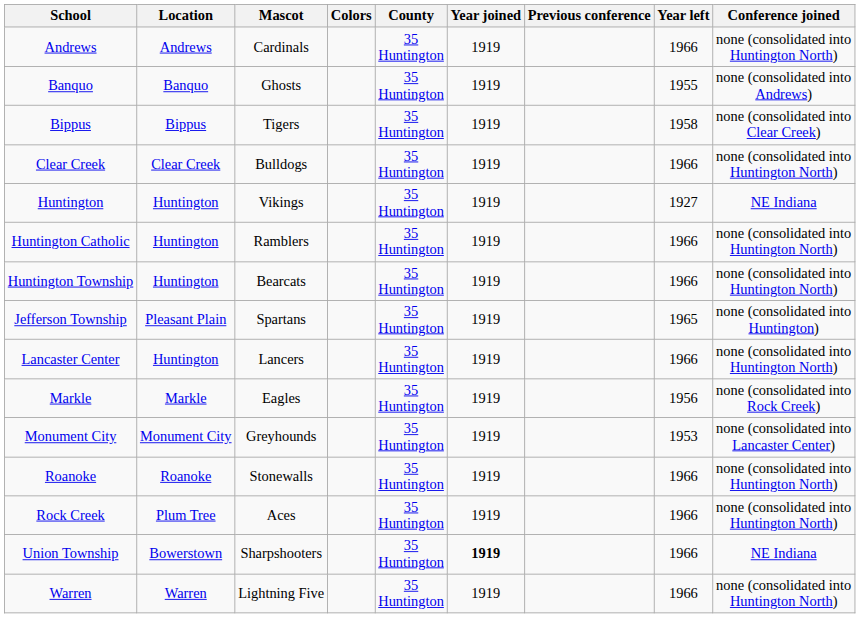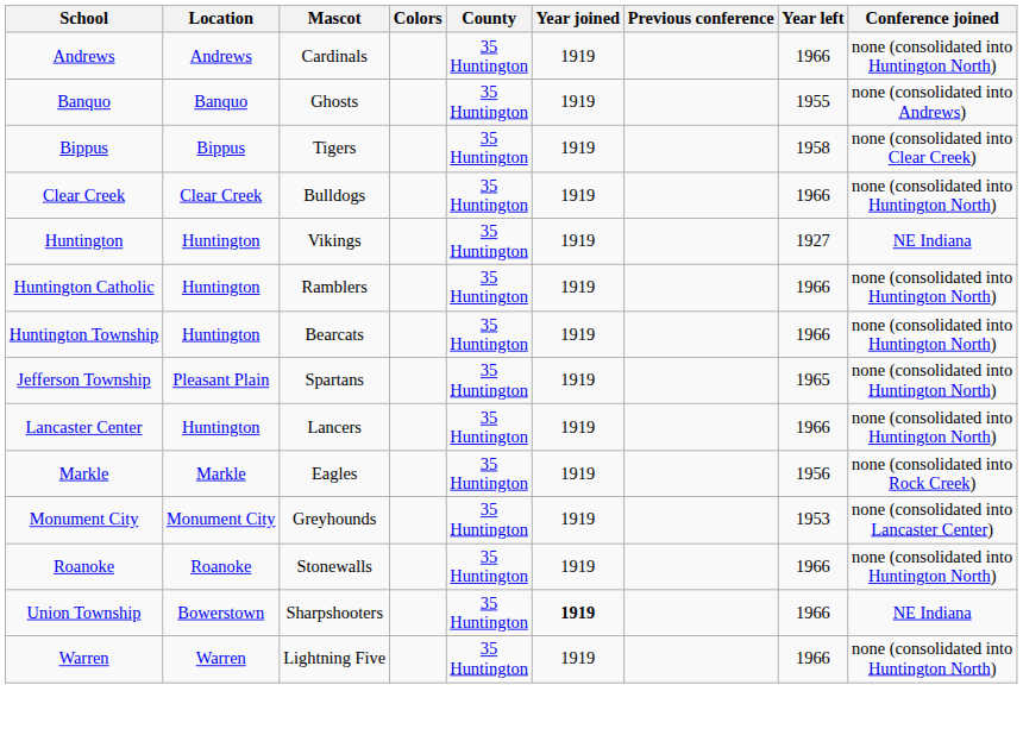Jefferson Township | Conference joined: none (consolidated into Huntington) -> none (consolidated into Huntington North)
- row: Rock Creek | Plum Tree | Aces | 35 Huntington | 1919 | 1966 | none (consolidated into Huntington North)
